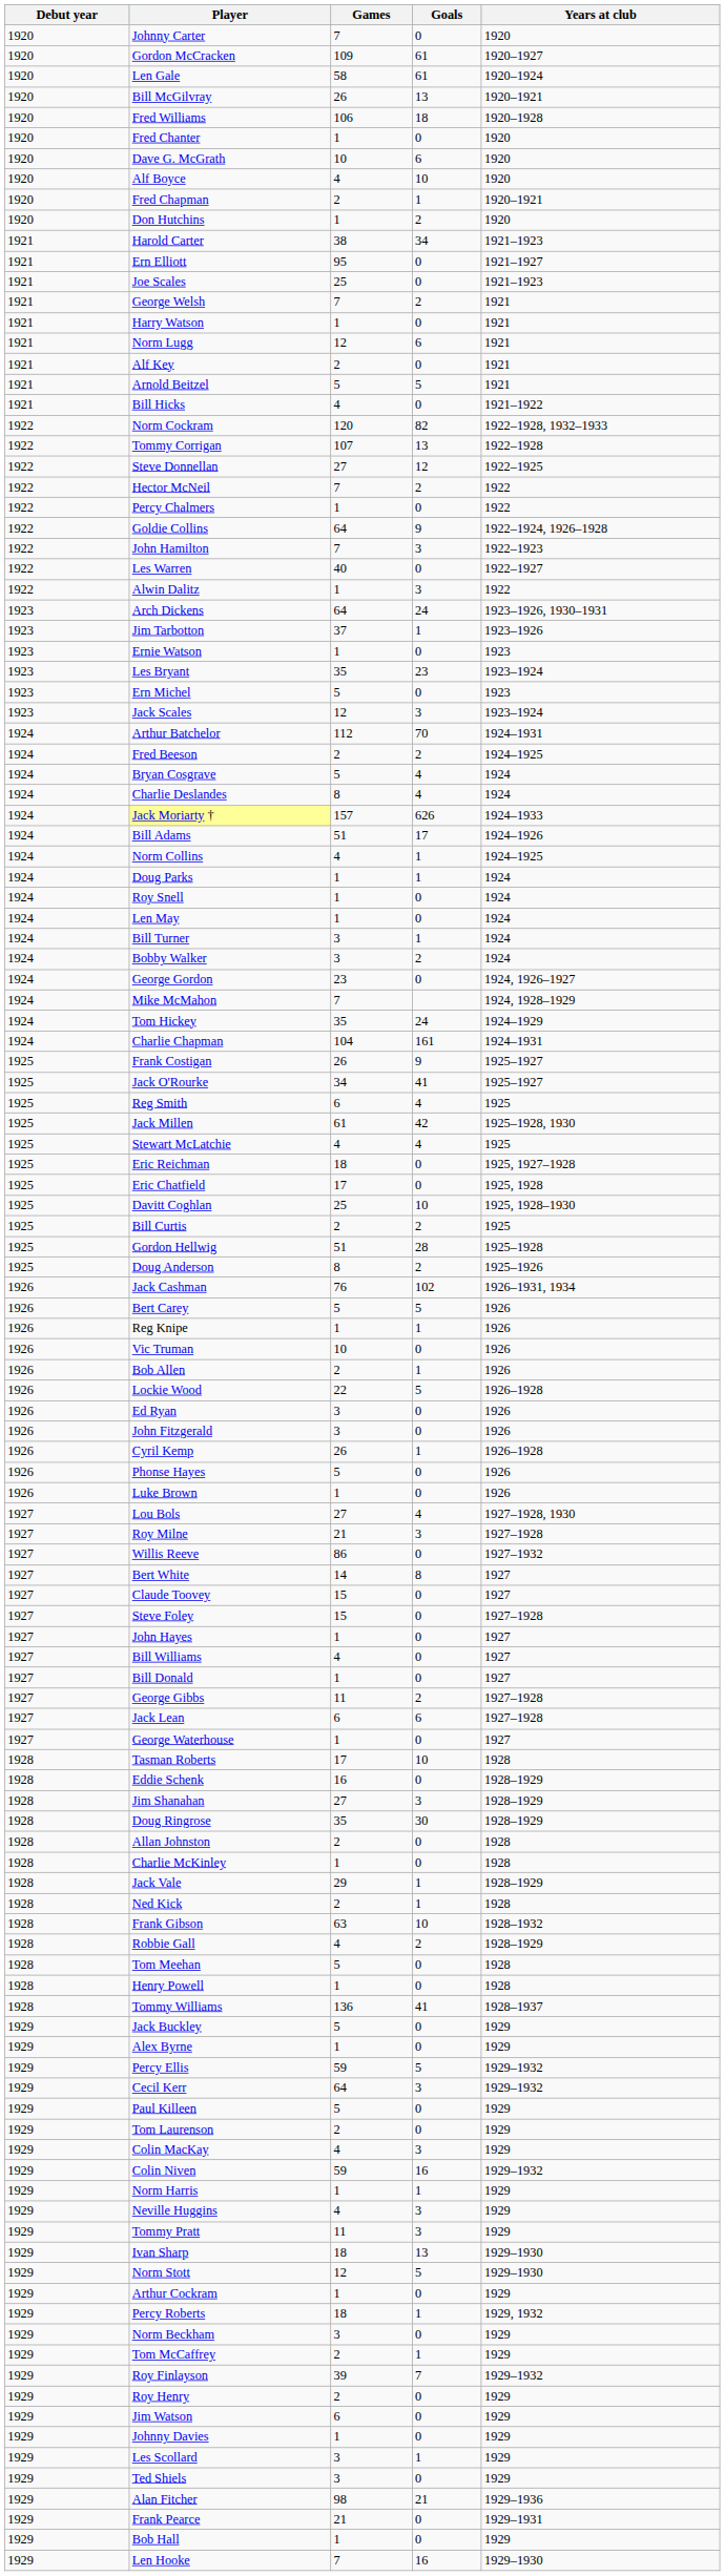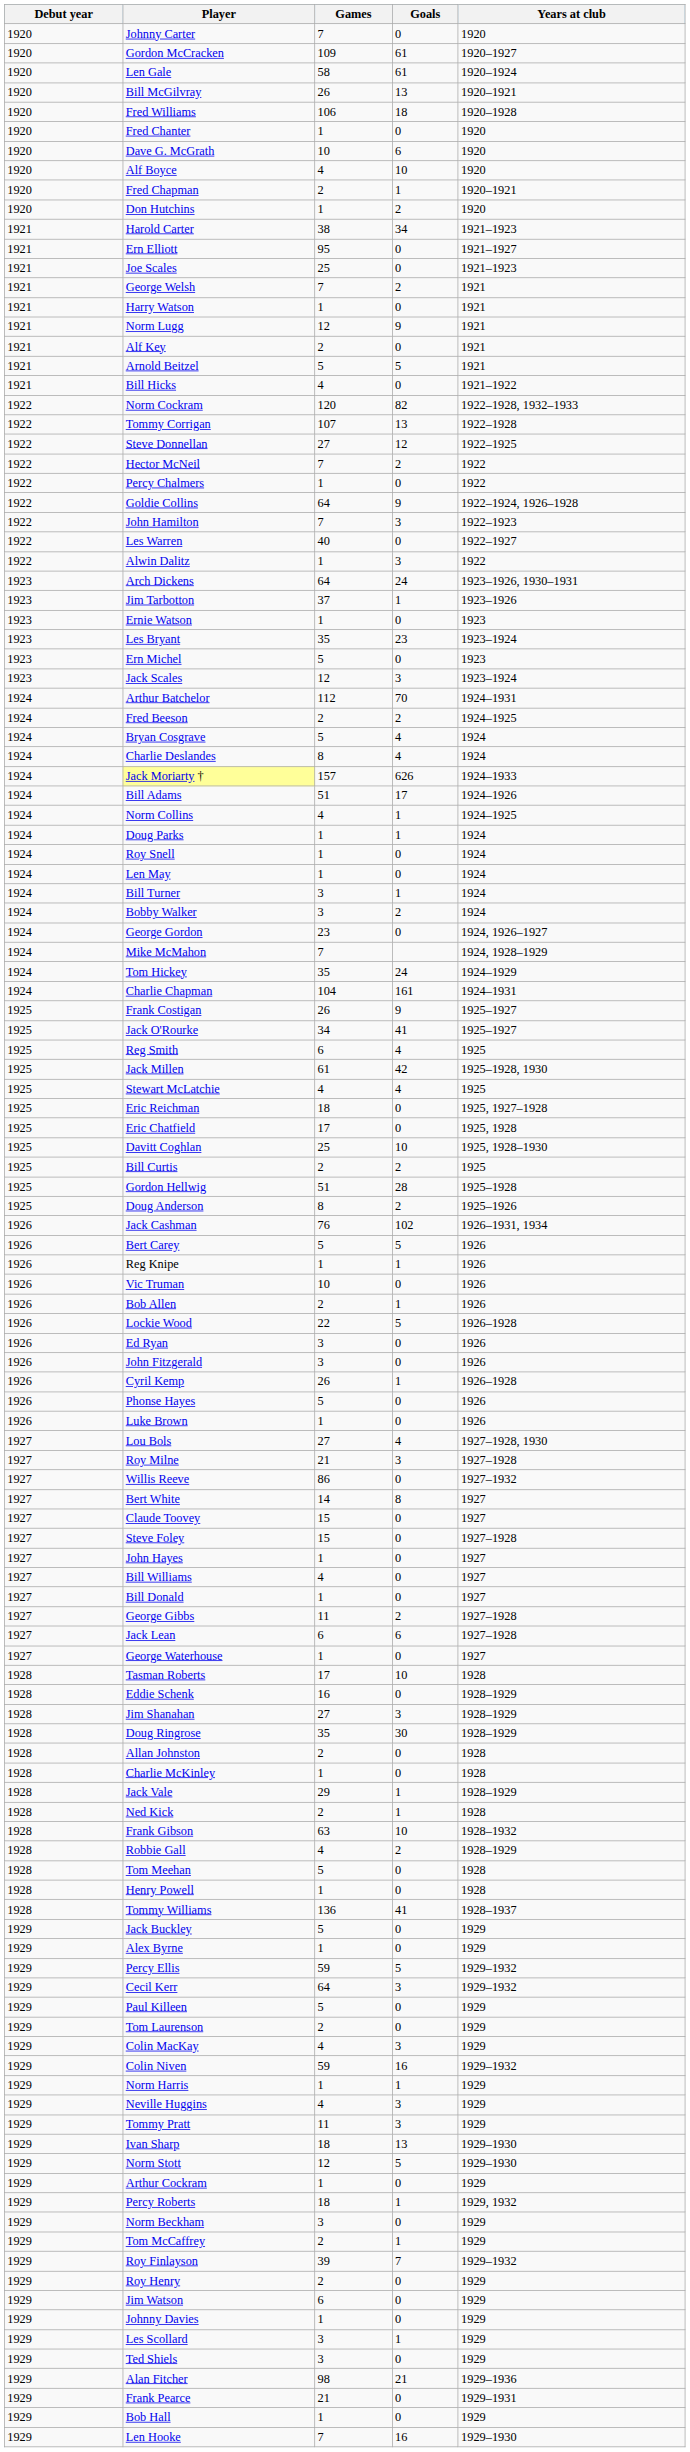Norm Lugg | Goals: 6 -> 9
